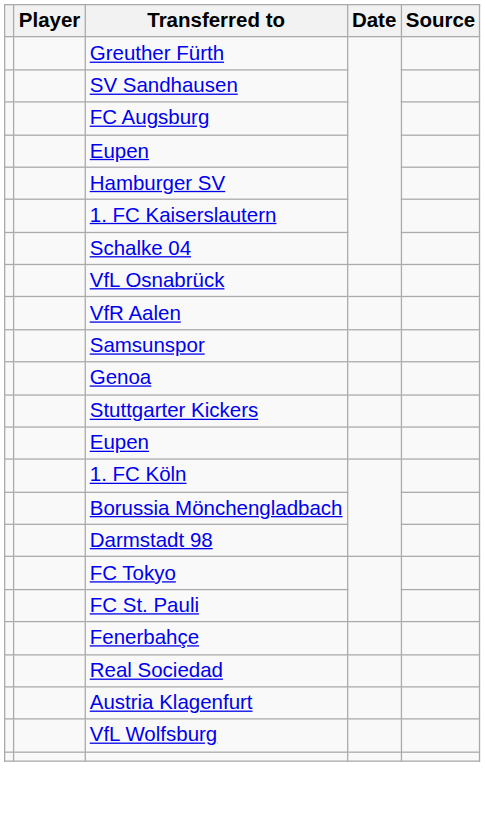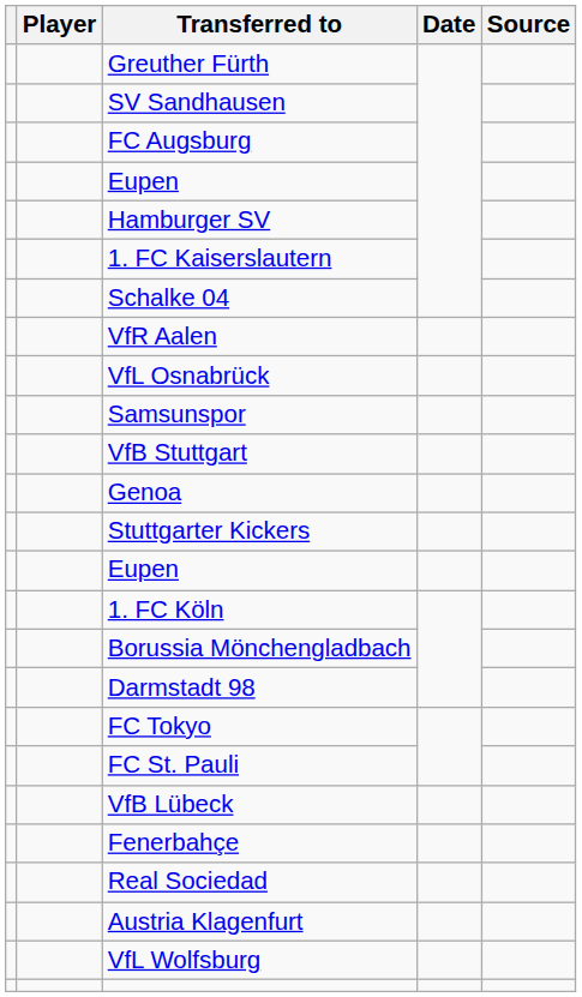rows swapped: VfR Aalen <-> VfL Osnabrück
+ row: VfB Stuttgart
+ row: VfB Lübeck
